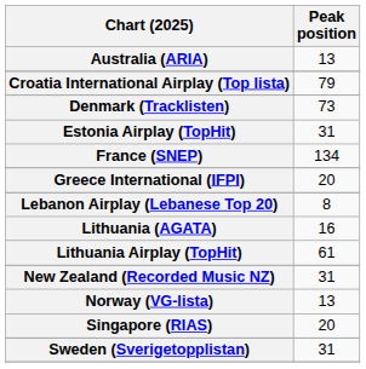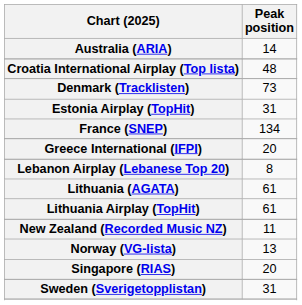Australia (ARIA) | Peak position: 13 -> 14
Croatia International Airplay (Top lista) | Peak position: 79 -> 48
Lithuania (AGATA) | Peak position: 16 -> 61
New Zealand (Recorded Music NZ) | Peak position: 31 -> 11
